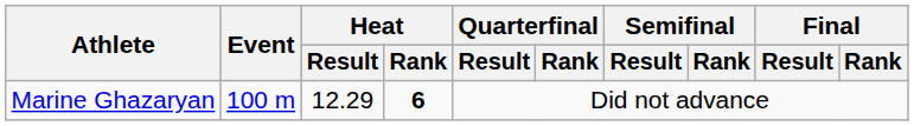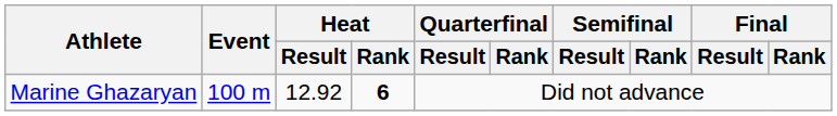Marine Ghazaryan | Heat / Result: 12.29 -> 12.92
